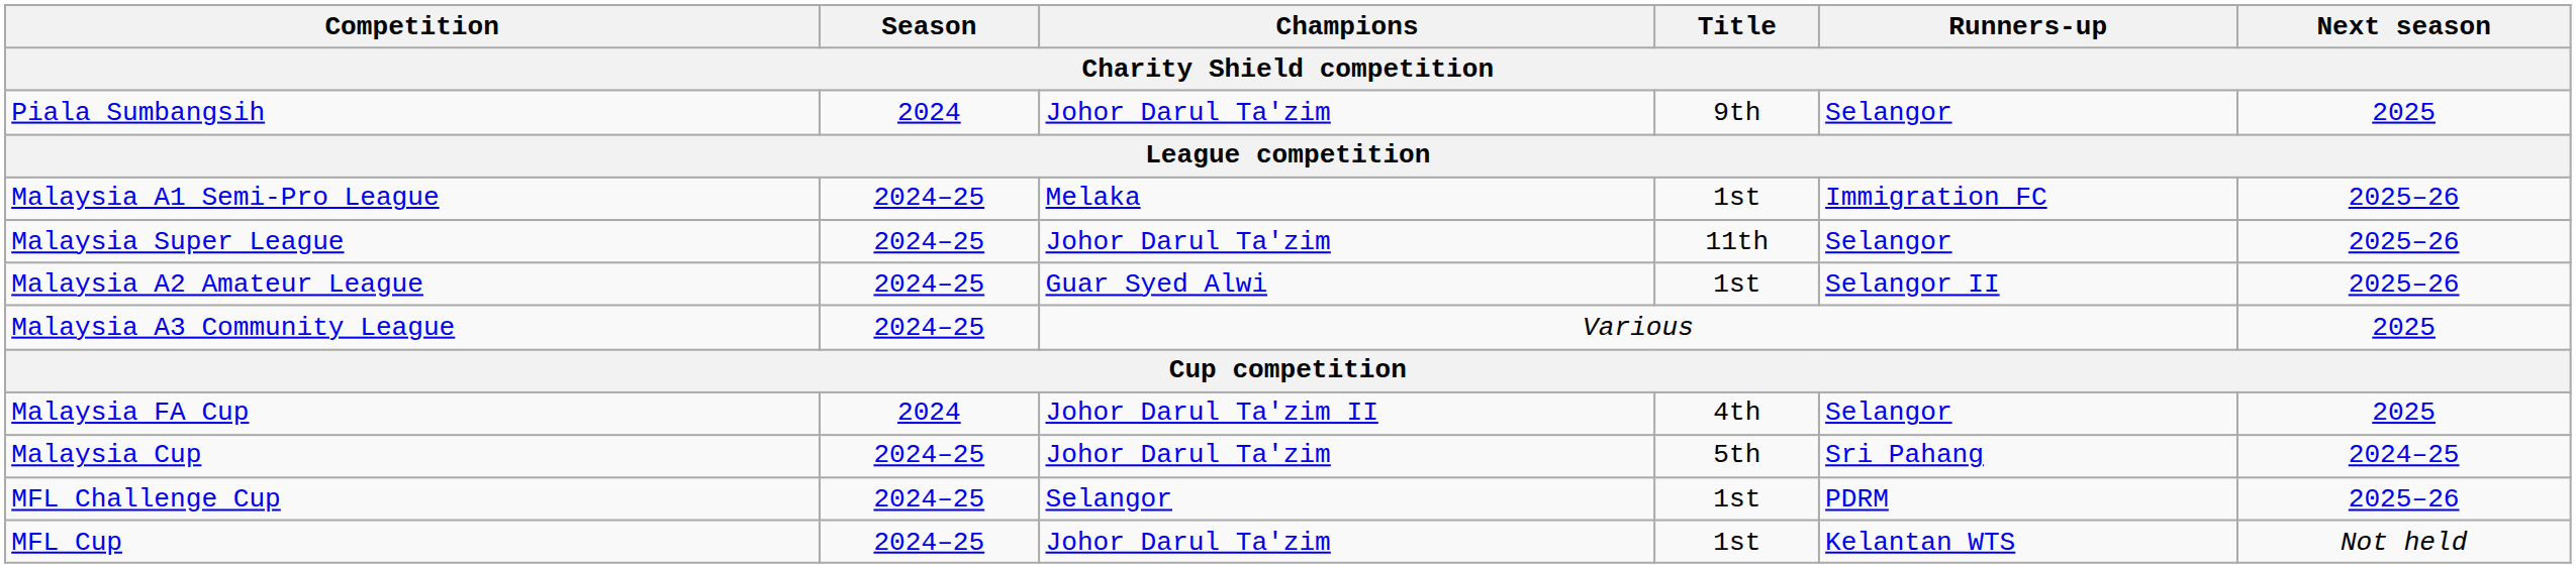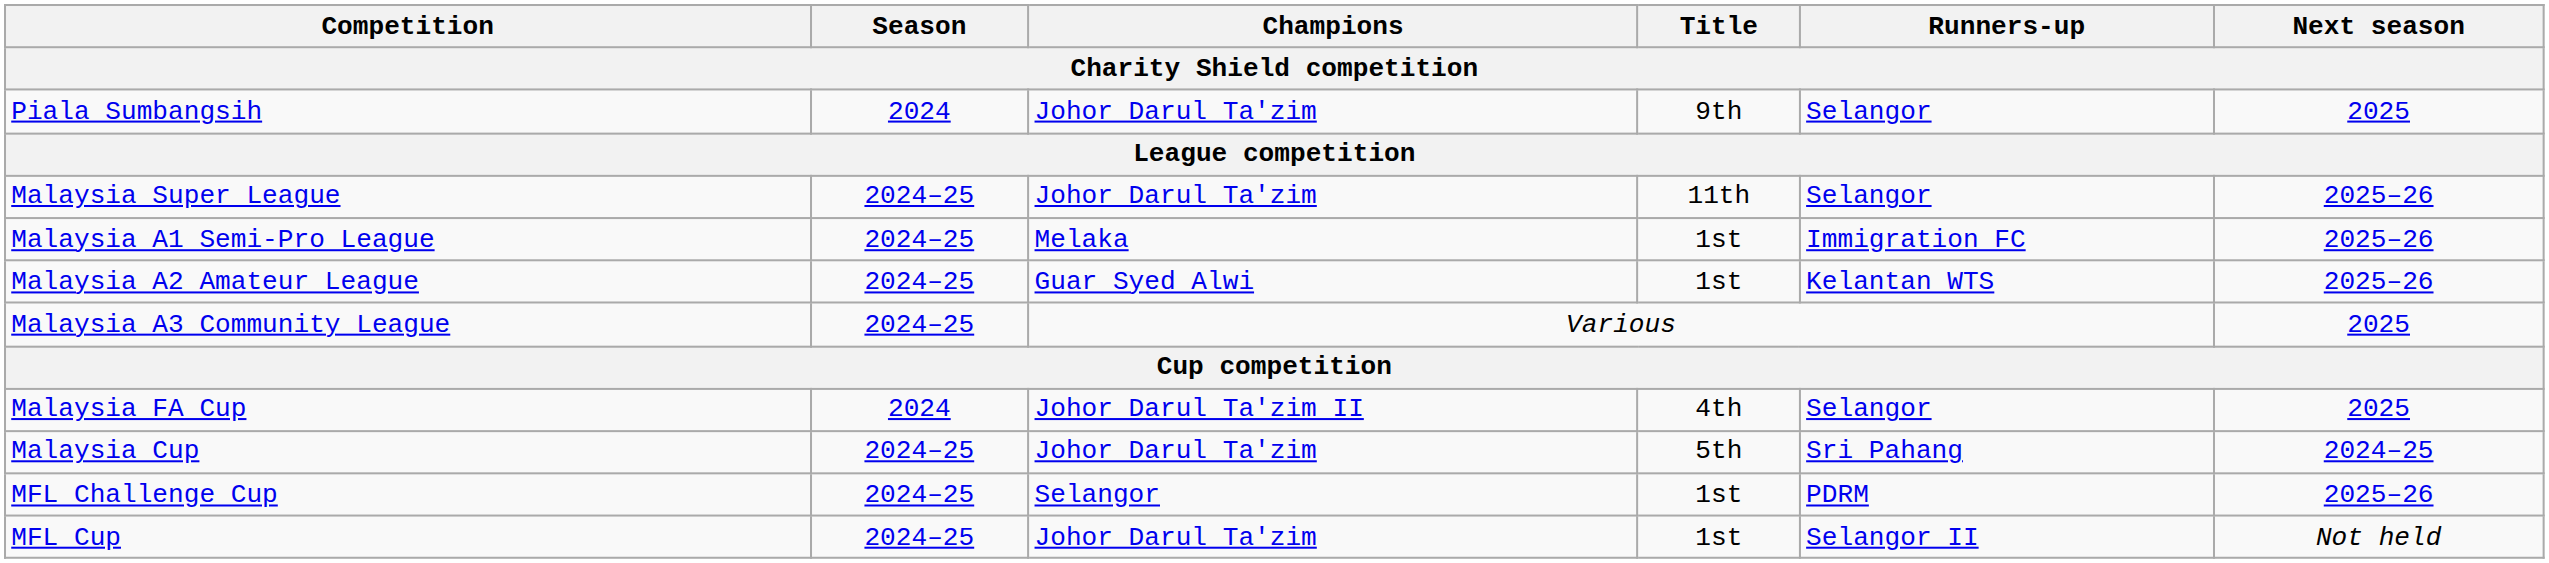rows swapped: Malaysia Super League <-> Malaysia A1 Semi-Pro League
Malaysia A2 Amateur League | Runners-up: Selangor II -> Kelantan WTS
MFL Cup | Runners-up: Kelantan WTS -> Selangor II
